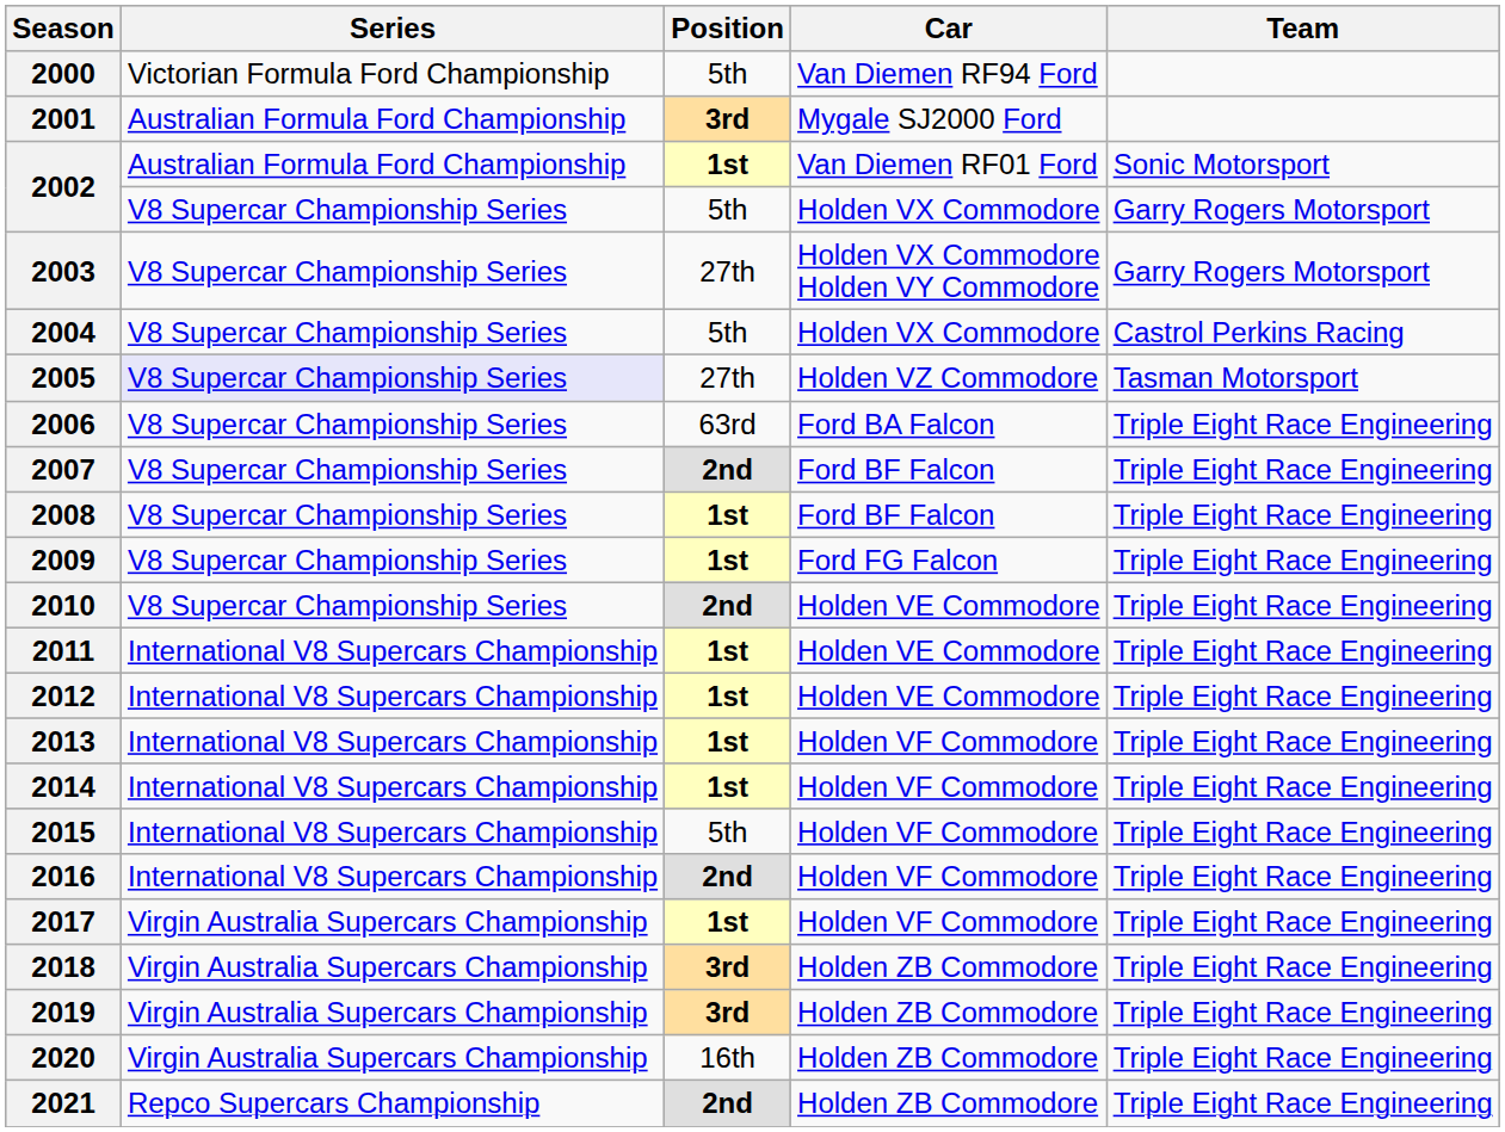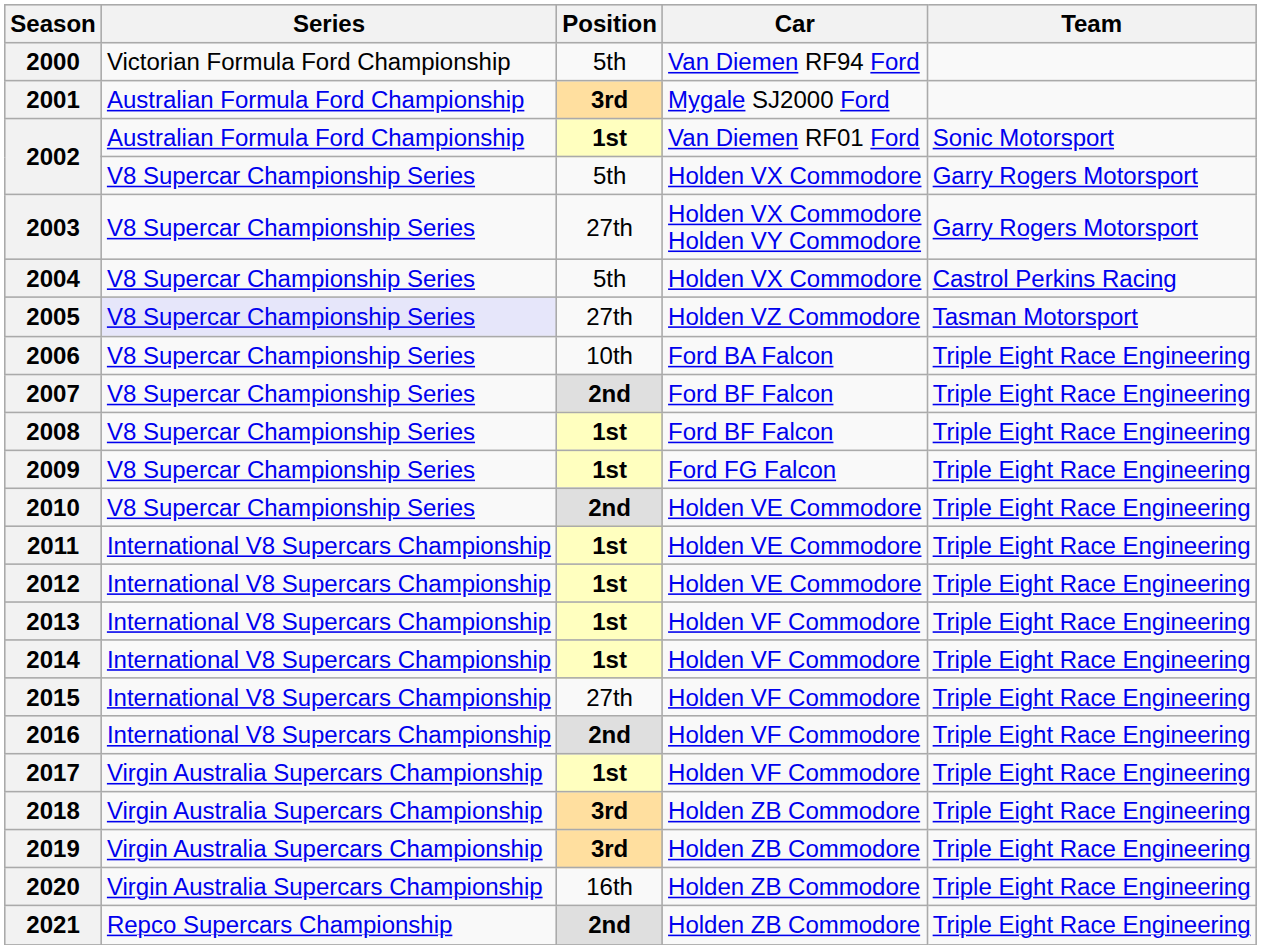2006 | Position: 63rd -> 10th
2015 | Position: 5th -> 27th
